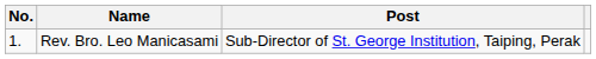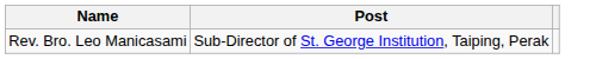- column: No. | 1.
